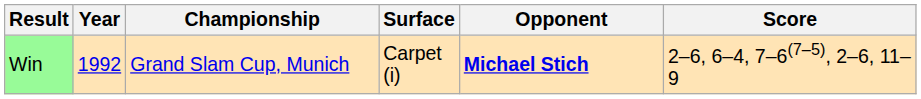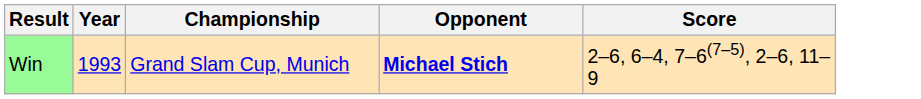- column: Surface | Carpet (i)
Win | Year: 1992 -> 1993
